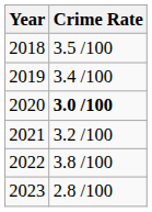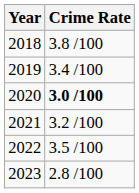2018 | Crime Rate: 3.5 /100 -> 3.8 /100
2022 | Crime Rate: 3.8 /100 -> 3.5 /100
